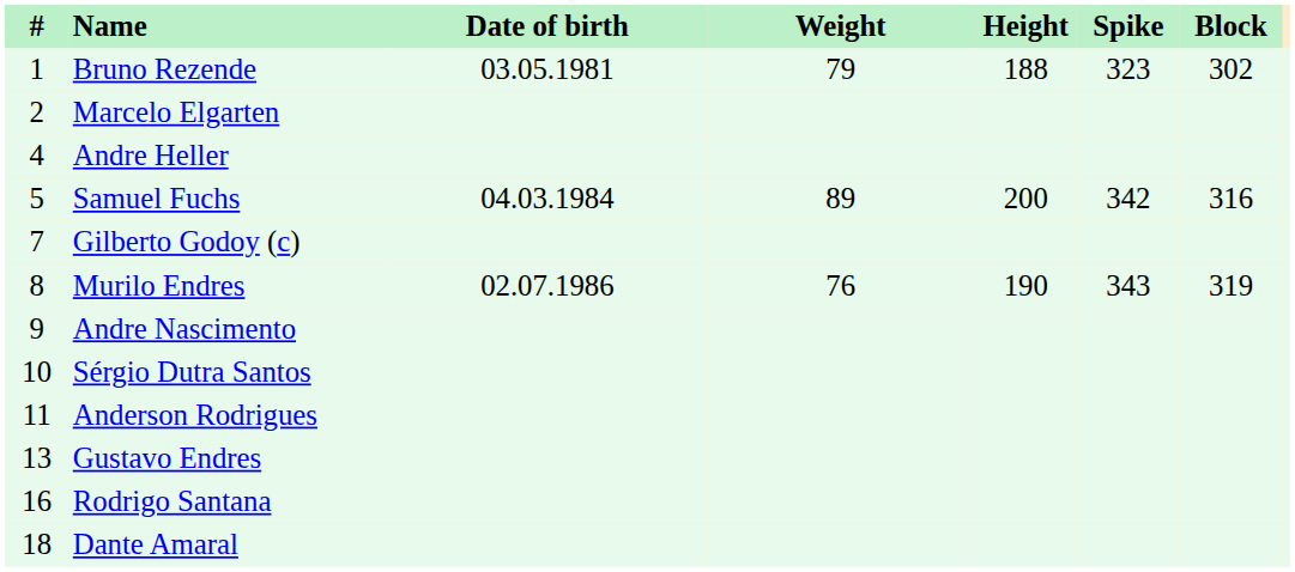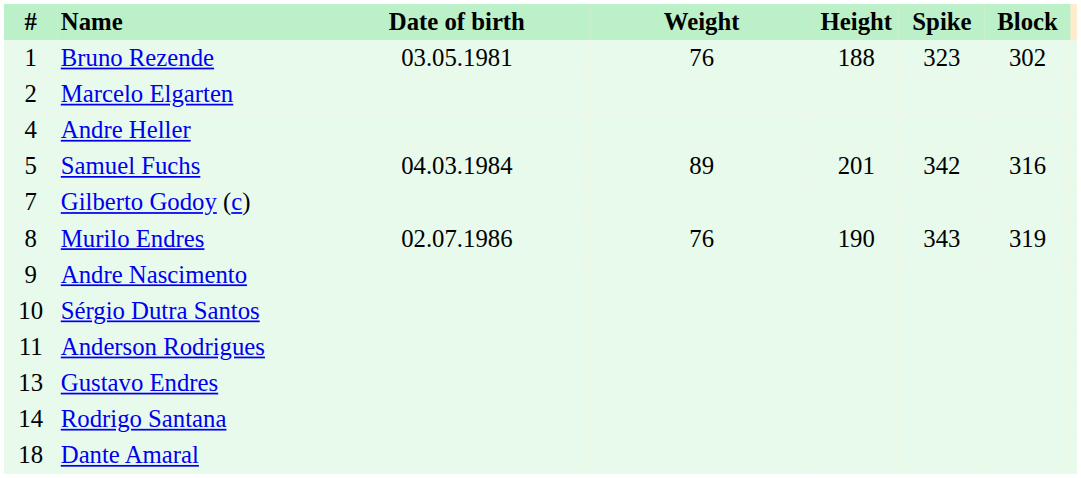Bruno Rezende | Weight: 79 -> 76
Samuel Fuchs | Height: 200 -> 201
Rodrigo Santana | #: 16 -> 14
